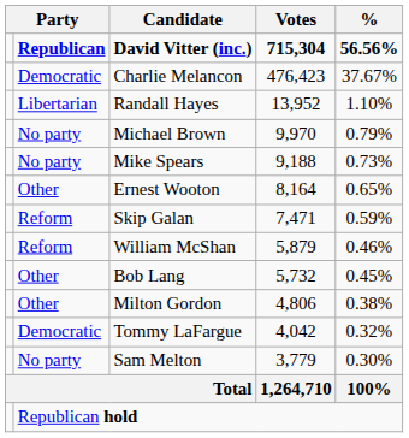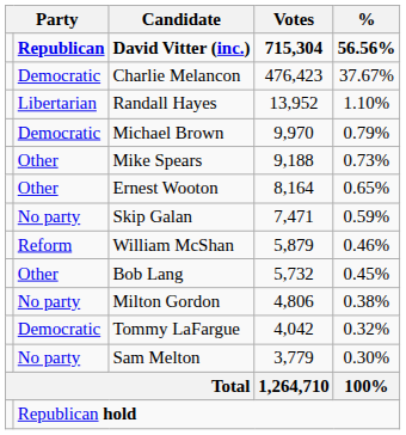Michael Brown | column 2: No party -> Democratic
Mike Spears | column 2: No party -> Other
Skip Galan | column 2: Reform -> No party
Milton Gordon | column 2: Other -> No party
